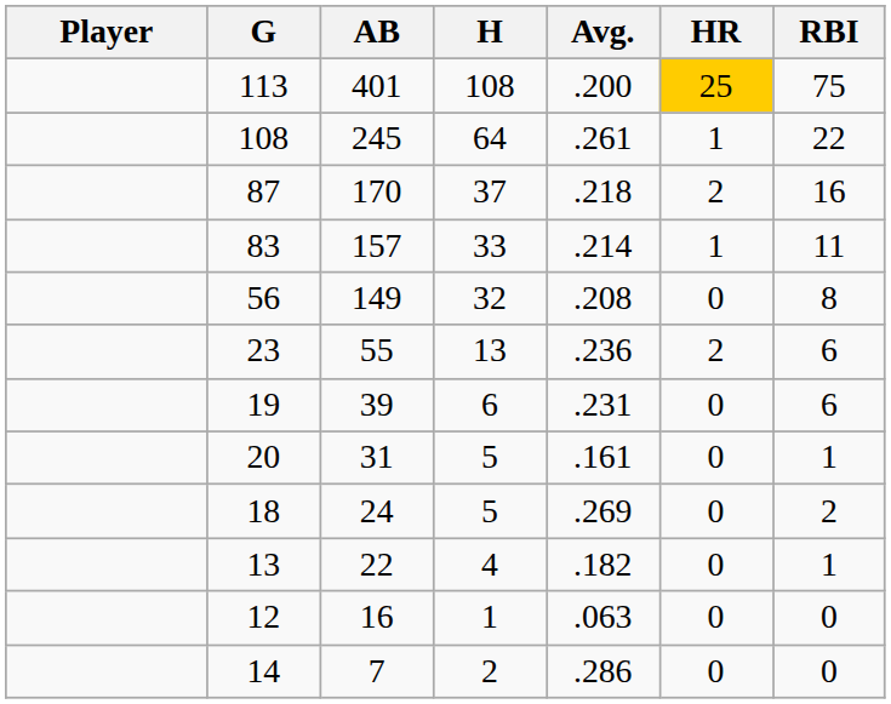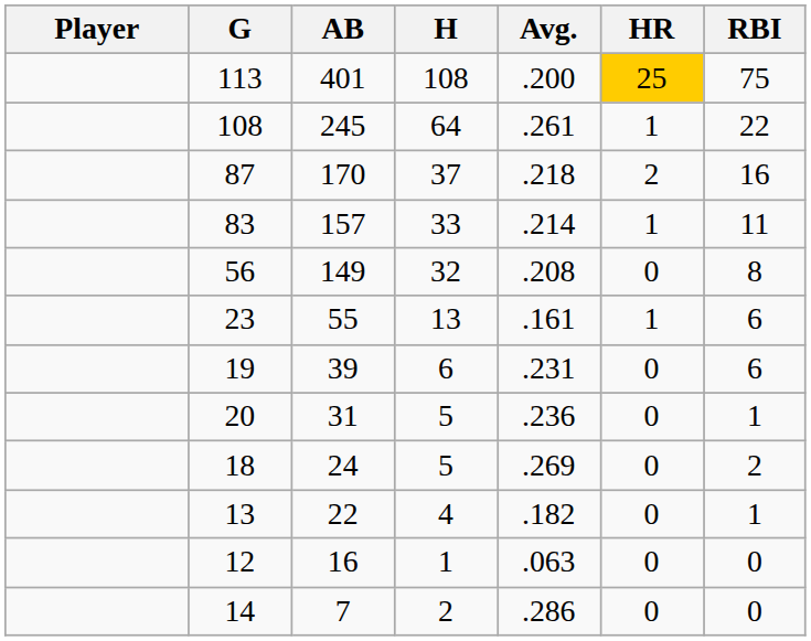23 | Avg.: .236 -> .161
23 | HR: 2 -> 1
20 | Avg.: .161 -> .236
